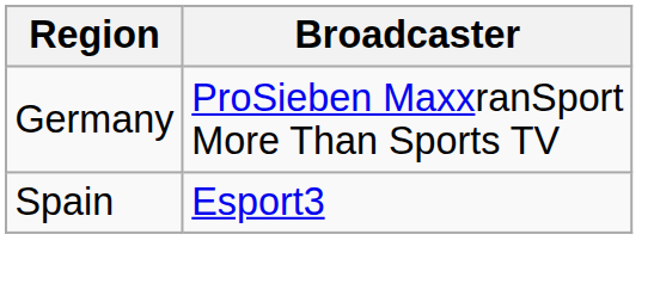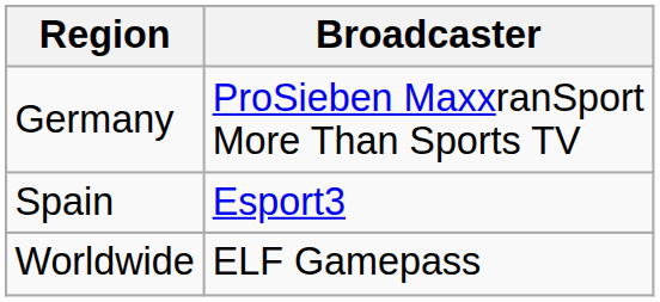+ row: Worldwide | ELF Gamepass
